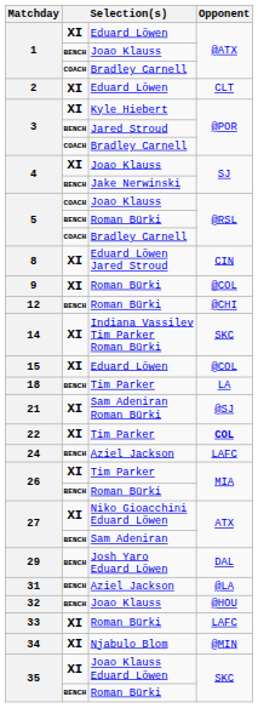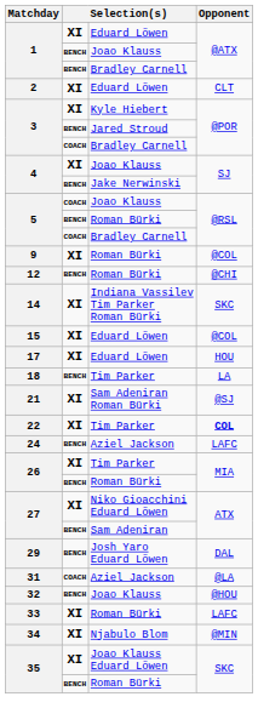1 / Bradley Carnell | column 2: COACH -> BENCH
- row: 8 | XI | Eduard Löwen Jared Stroud | CIN
+ row: 17 | XI | Eduard Löwen | HOU
31 | column 2: BENCH -> COACH
